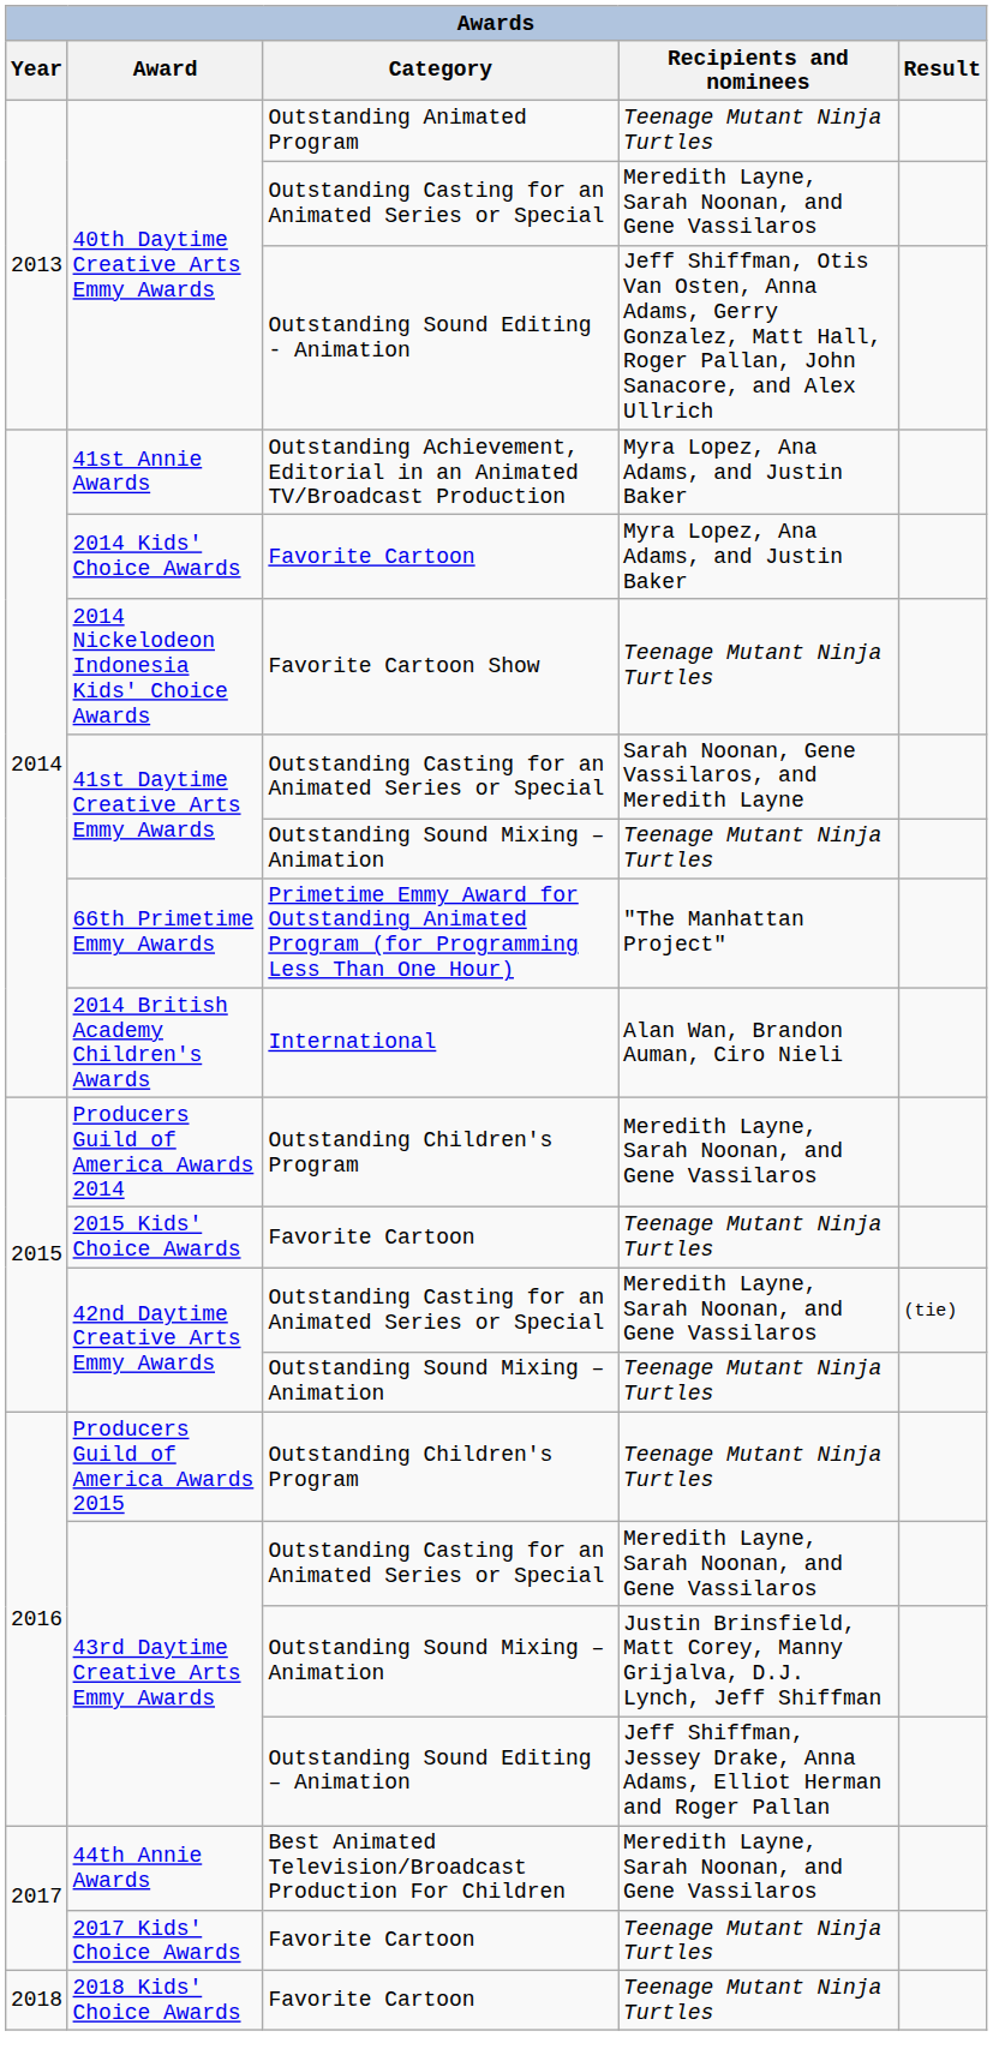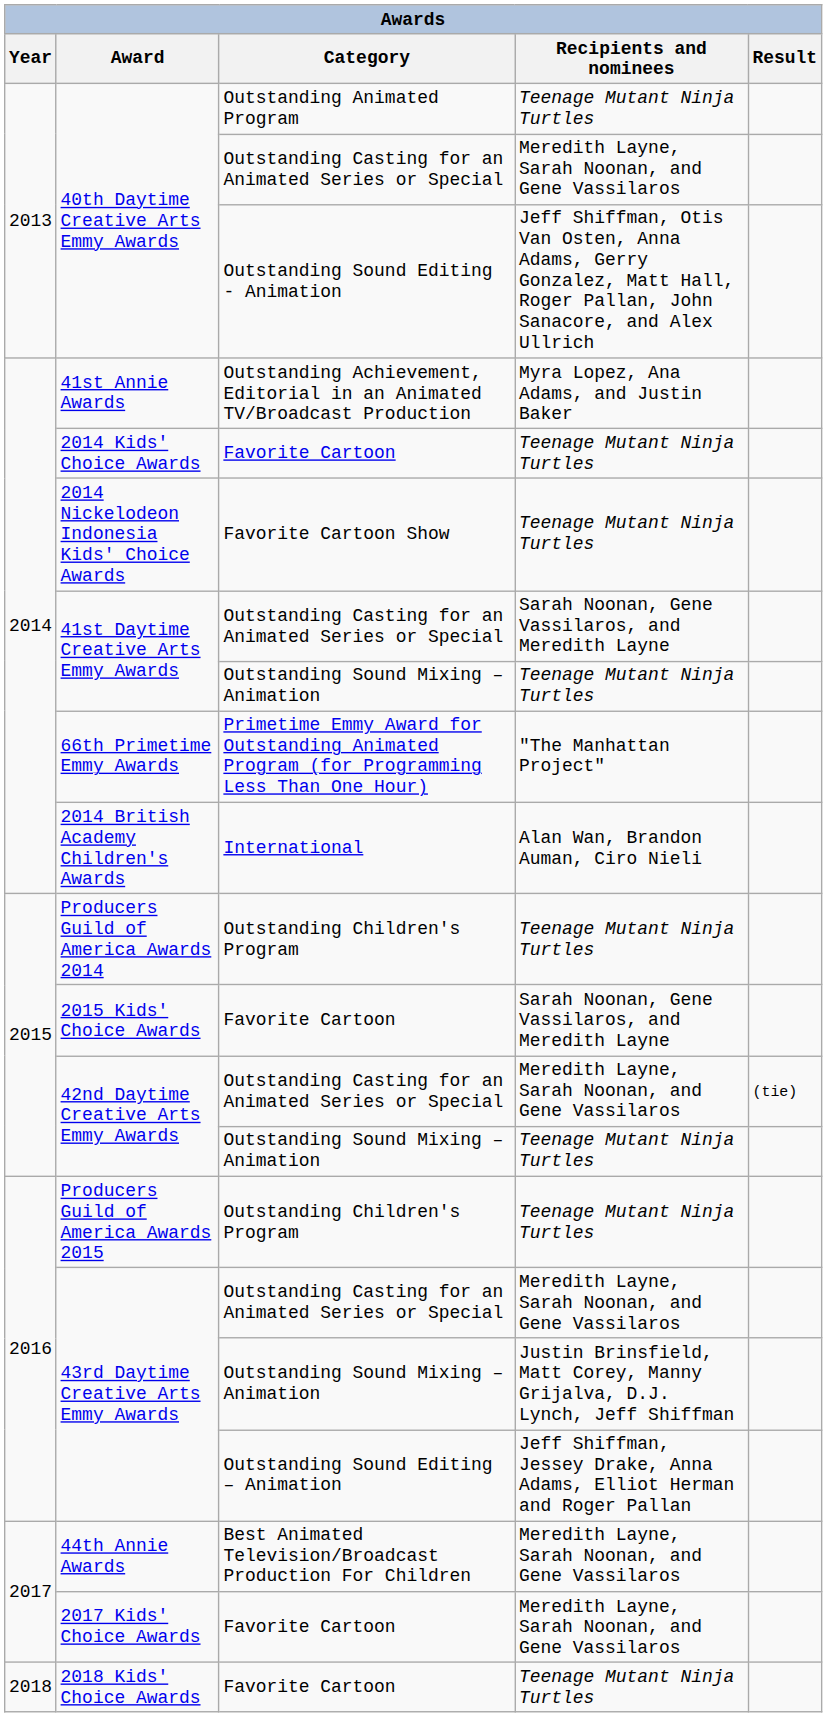2014 Kids' Choice Awards | Recipients and nominees: Myra Lopez, Ana Adams, and Justin Baker -> Teenage Mutant Ninja Turtles
Producers Guild of America Awards 2014 | Recipients and nominees: Meredith Layne, Sarah Noonan, and Gene Vassilaros -> Teenage Mutant Ninja Turtles
2015 Kids' Choice Awards | Recipients and nominees: Teenage Mutant Ninja Turtles -> Sarah Noonan, Gene Vassilaros, and Meredith Layne
2017 Kids' Choice Awards | Recipients and nominees: Teenage Mutant Ninja Turtles -> Meredith Layne, Sarah Noonan, and Gene Vassilaros
